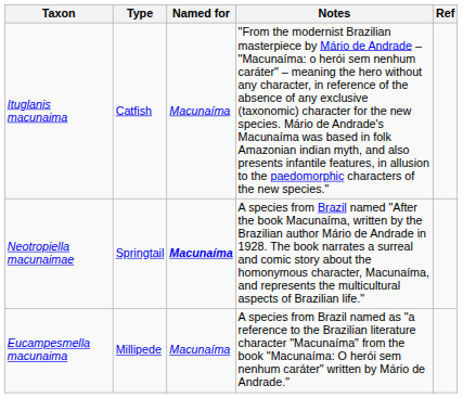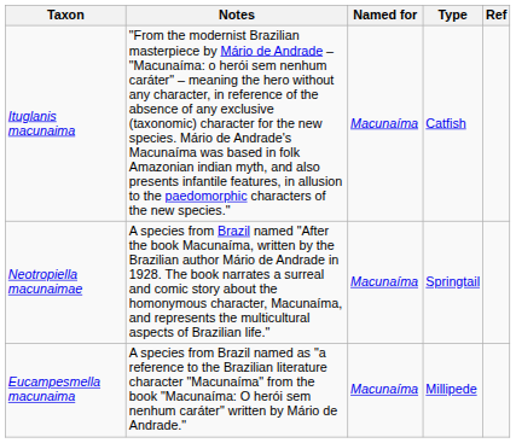columns swapped: Type <-> Notes
Neotropiella macunaimae | Named for: bold -> normal
